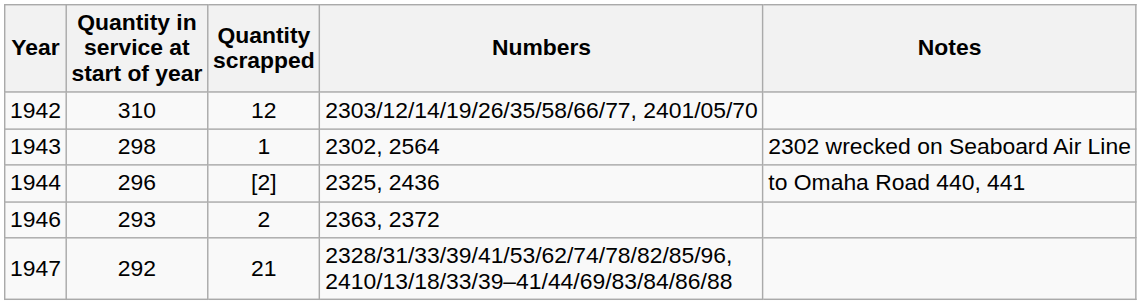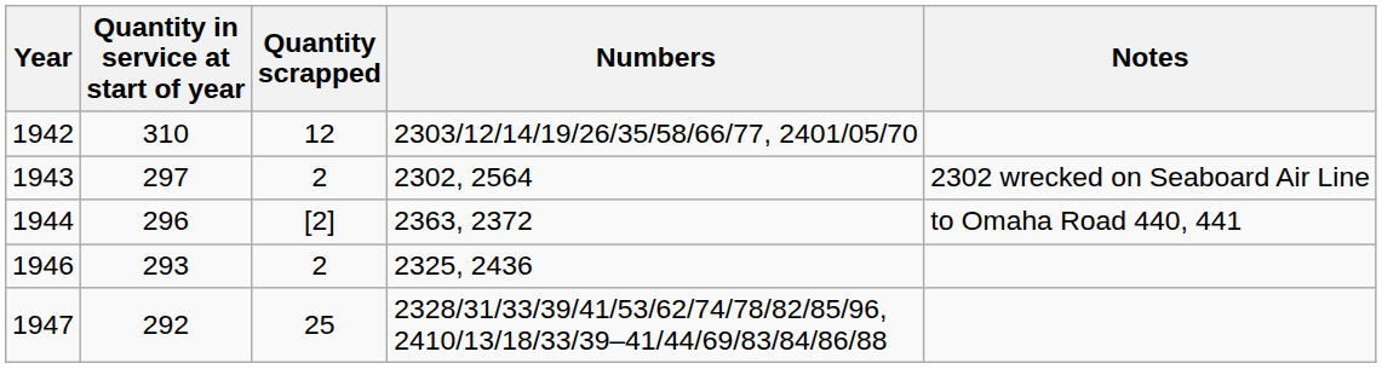1943 | Quantity in service at start of year: 298 -> 297
1943 | Quantity scrapped: 1 -> 2
1944 | Numbers: 2325, 2436 -> 2363, 2372
1946 | Numbers: 2363, 2372 -> 2325, 2436
1947 | Quantity scrapped: 21 -> 25
